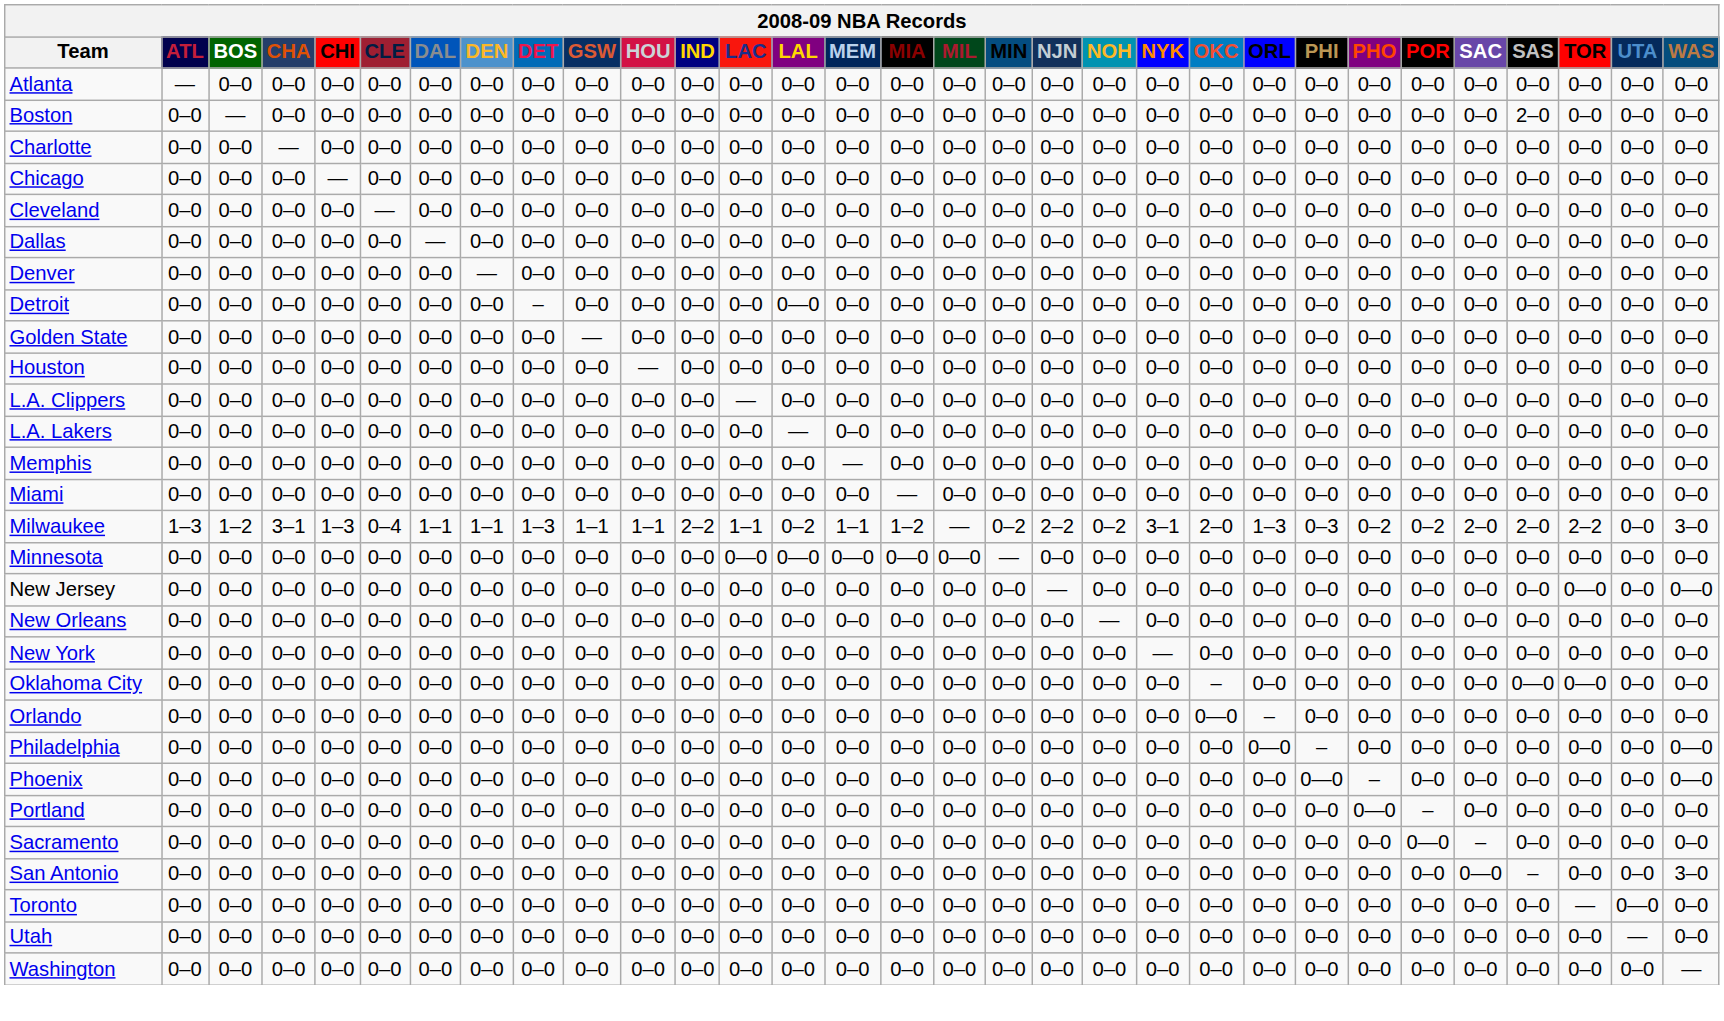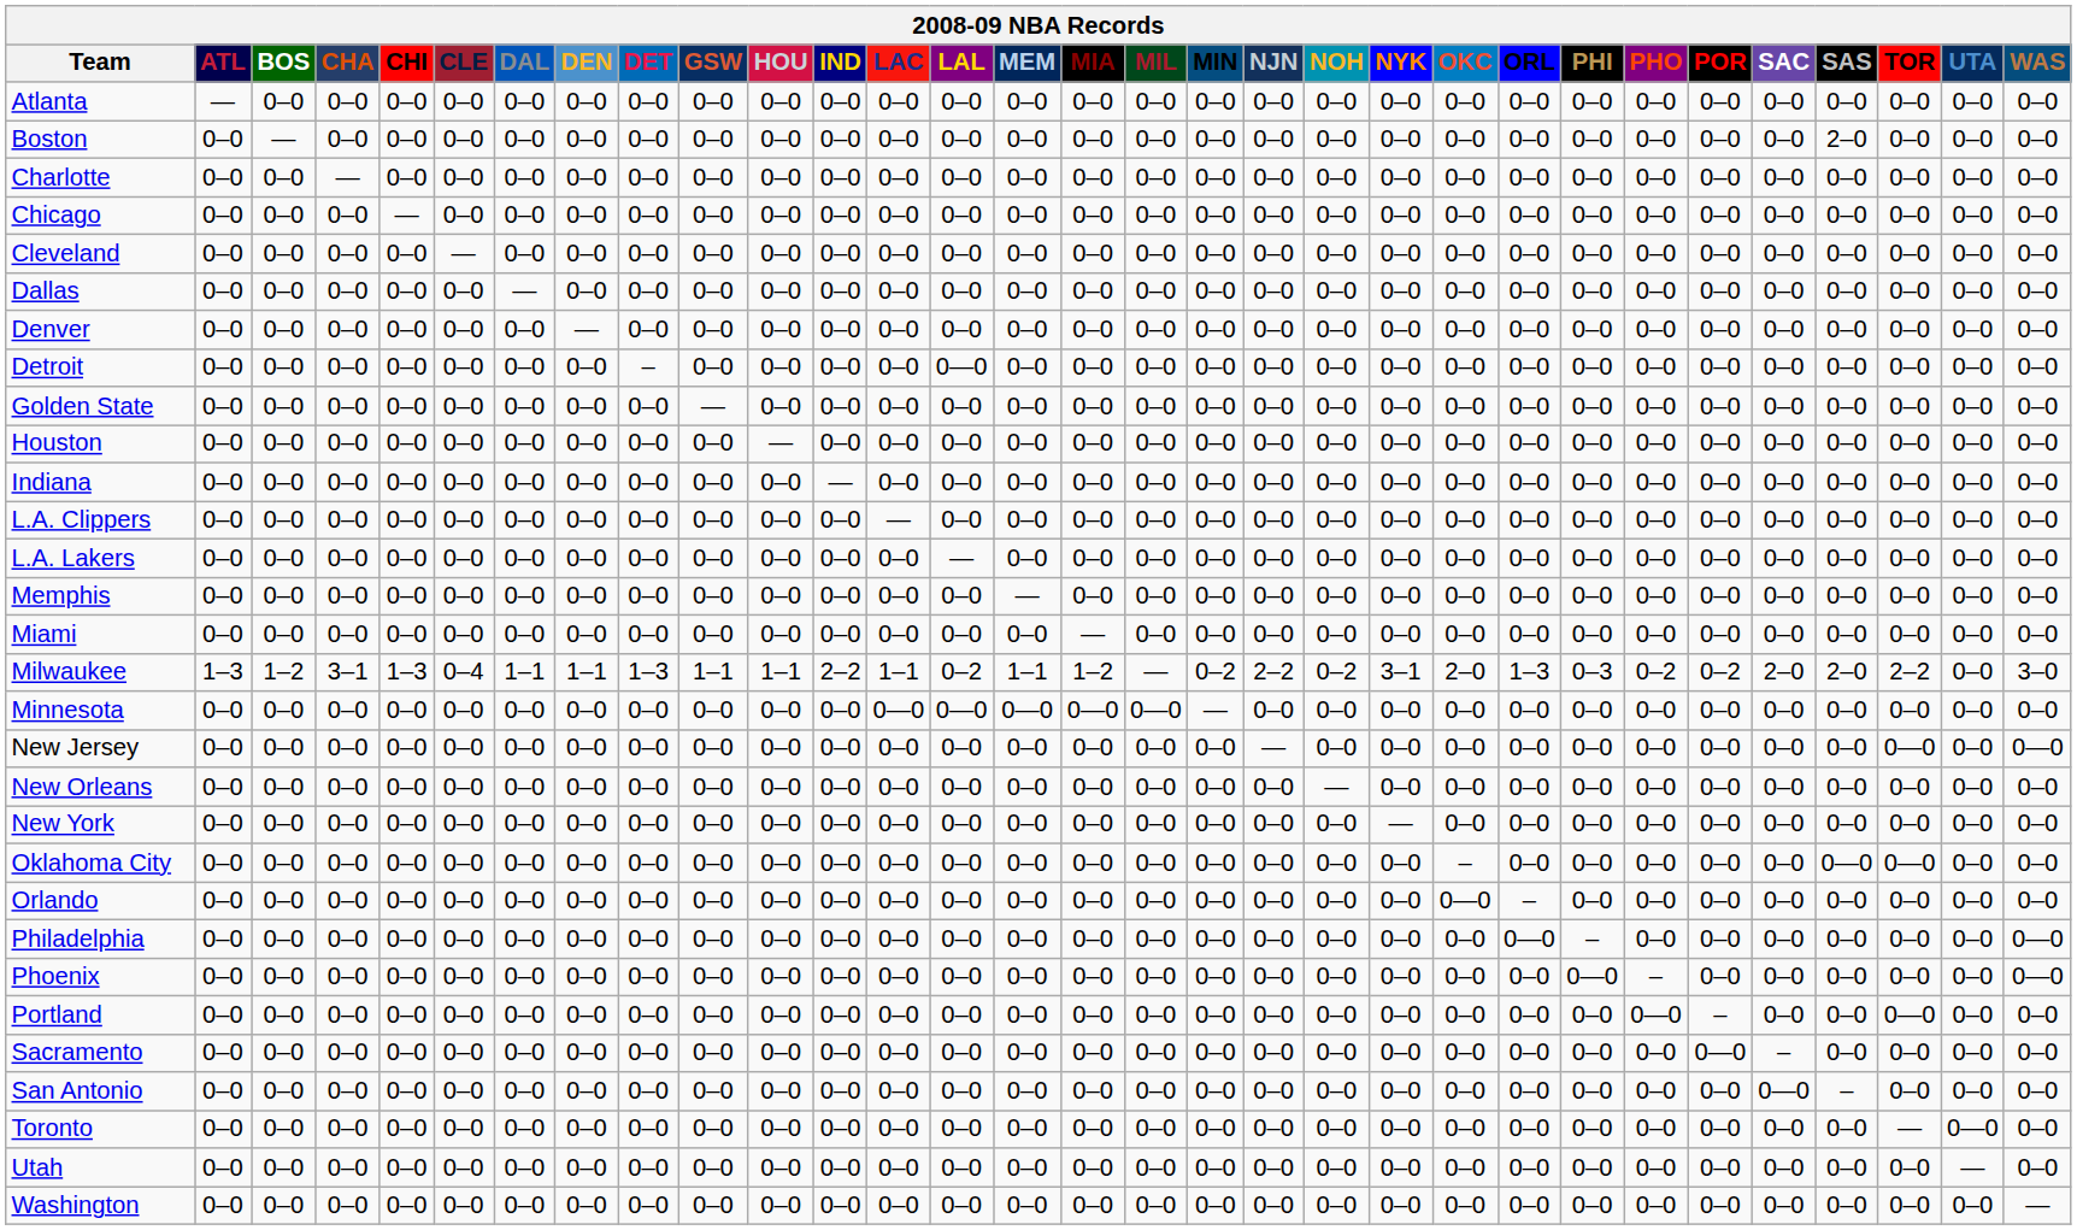+ row: Indiana | 0–0 | 0–0 | 0–0 | 0–0 | 0–0 | 0–0 | 0–0 | 0–0 | 0–0 | 0–0 | — | 0–0 | 0–0 | 0–0 | 0–0 | 0–0 | 0–0 | 0–0 | 0–0 | 0–0 | 0–0 | 0–0 | 0–0 | 0–0 | 0–0 | 0–0 | 0–0 | 0–0 | 0–0 | 0–0
Portland | TOR: 0–0 -> 0—0
San Antonio | WAS: 3–0 -> 0–0
